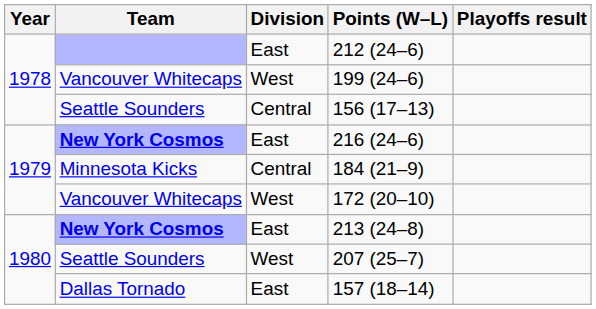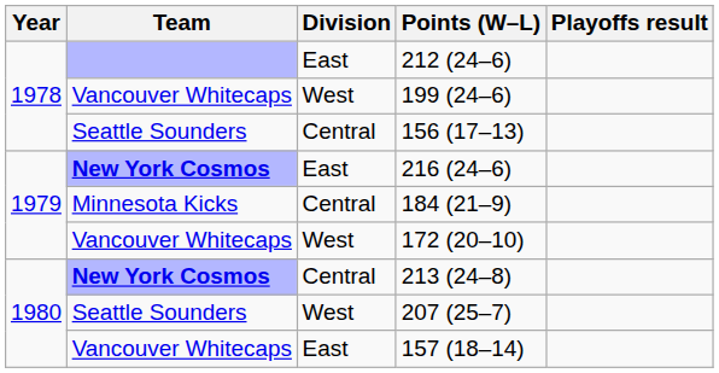213 (24–8) | Division: East -> Central
157 (18–14) | Team: Dallas Tornado -> Vancouver Whitecaps
